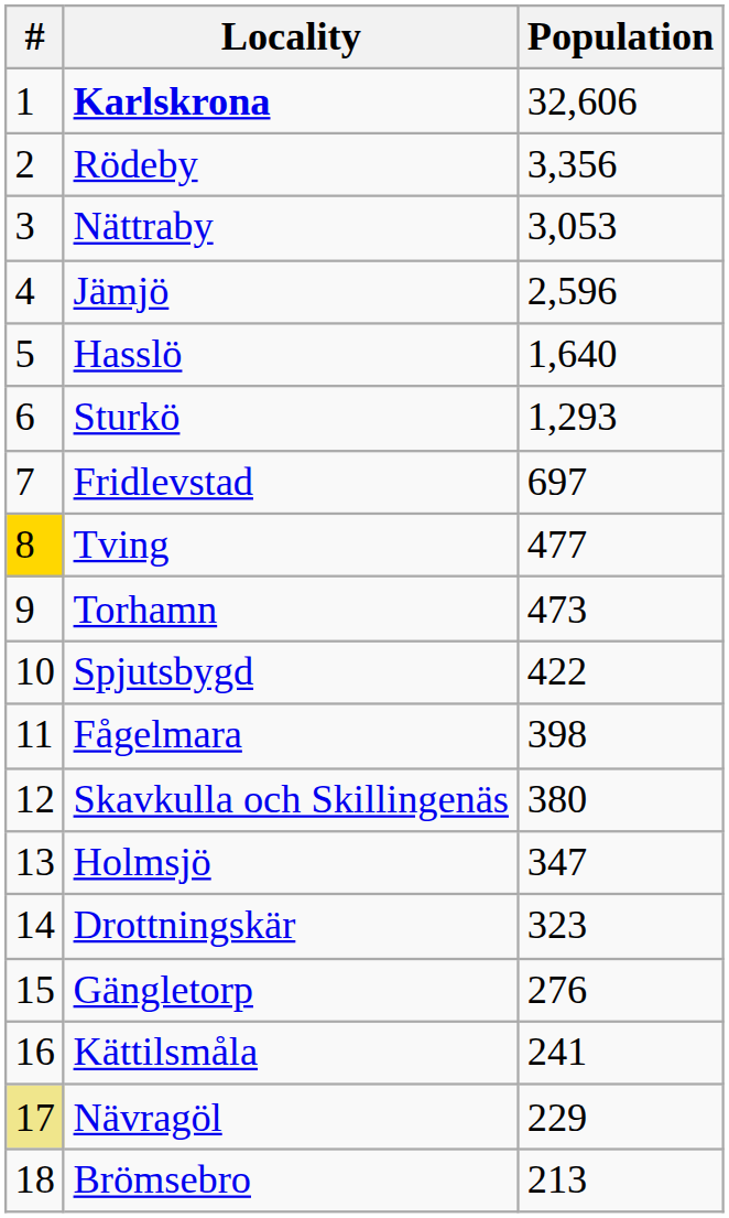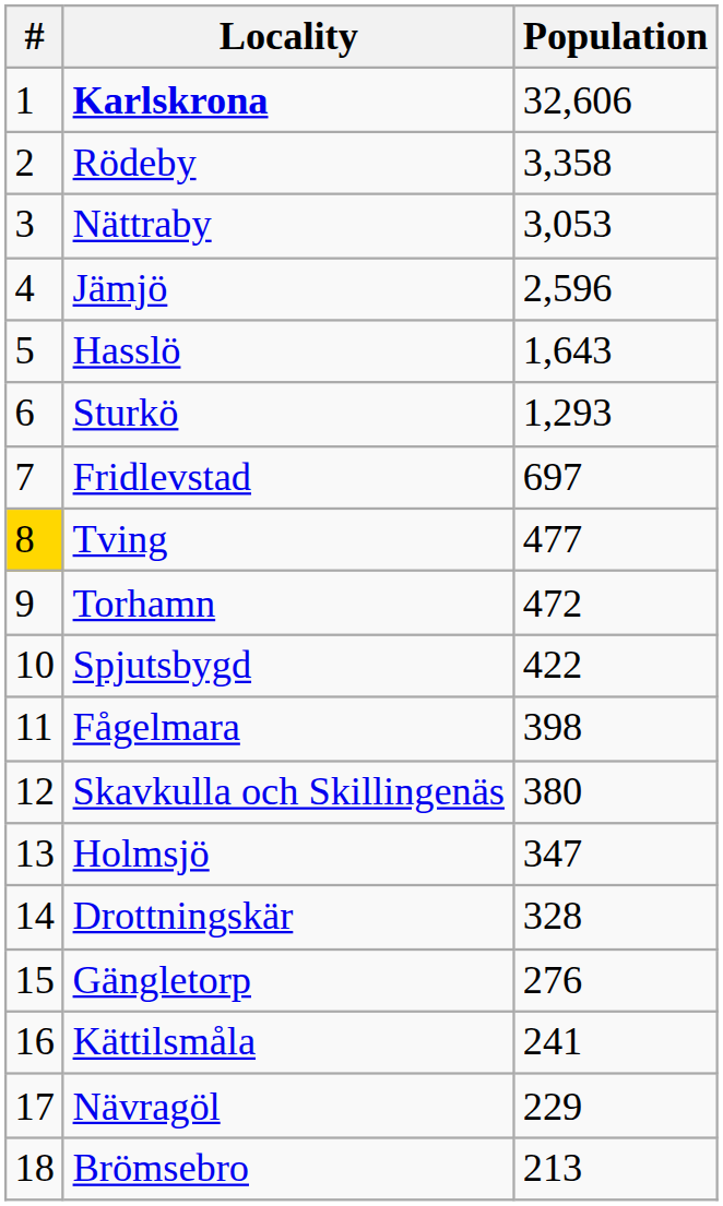Rödeby | Population: 3,356 -> 3,358
Hasslö | Population: 1,640 -> 1,643
Torhamn | Population: 473 -> 472
Drottningskär | Population: 323 -> 328
Nävragöl | #: khaki background -> no background
